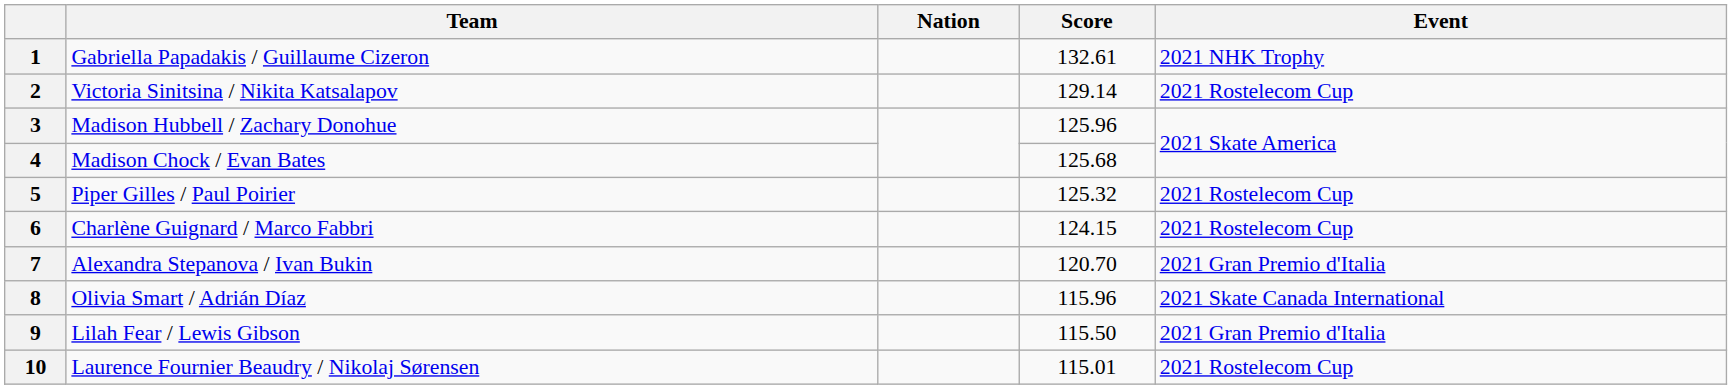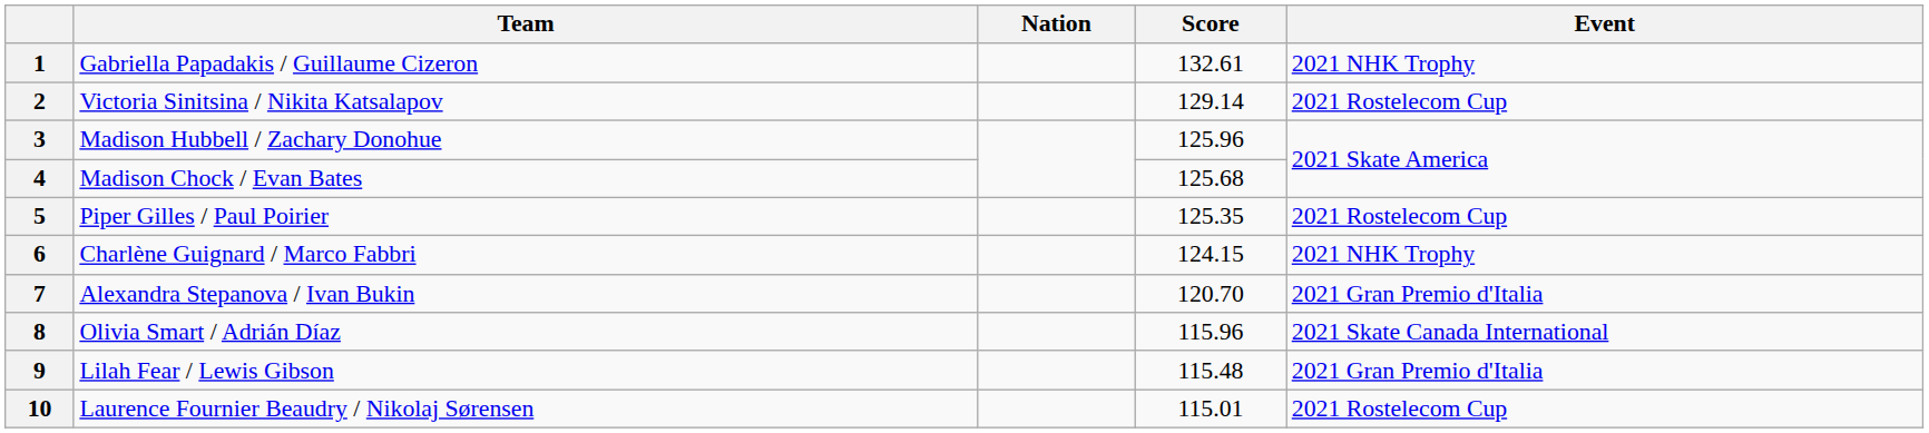5 | Score: 125.32 -> 125.35
6 | Event: 2021 Rostelecom Cup -> 2021 NHK Trophy
9 | Score: 115.50 -> 115.48
